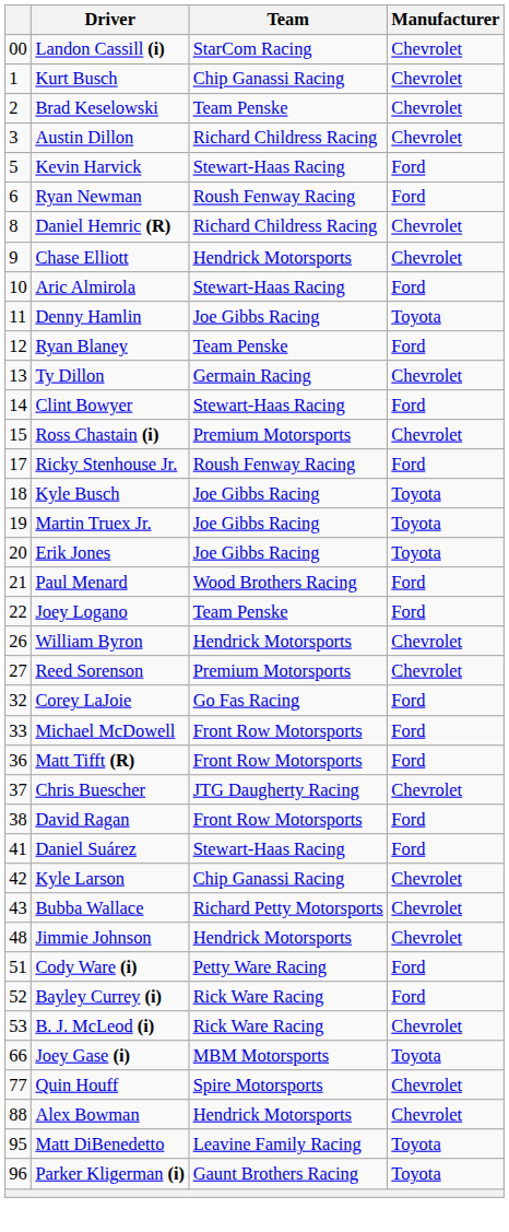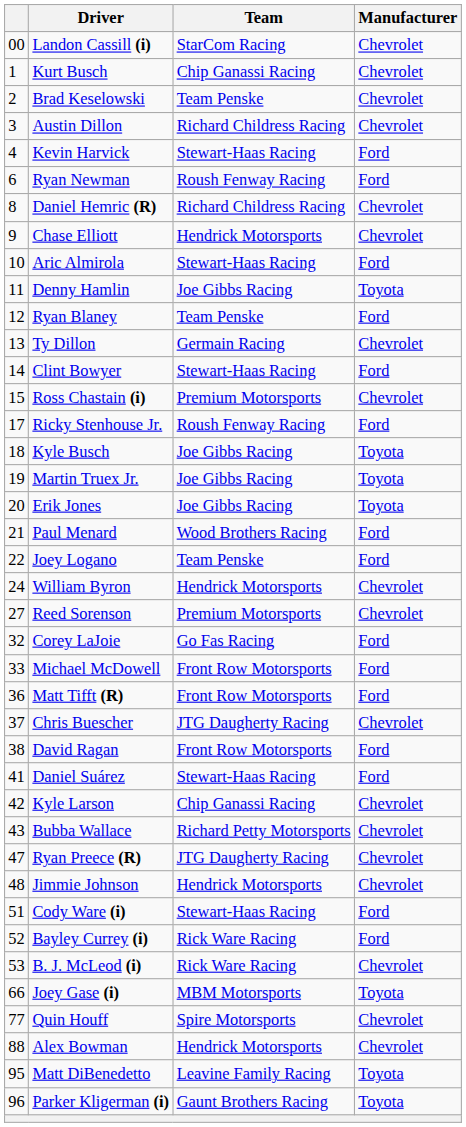Kevin Harvick | column 1: 5 -> 4
William Byron | column 1: 26 -> 24
+ row: 47 | Ryan Preece (R) | JTG Daugherty Racing | Chevrolet
Cody Ware (i) | Team: Petty Ware Racing -> Stewart-Haas Racing
